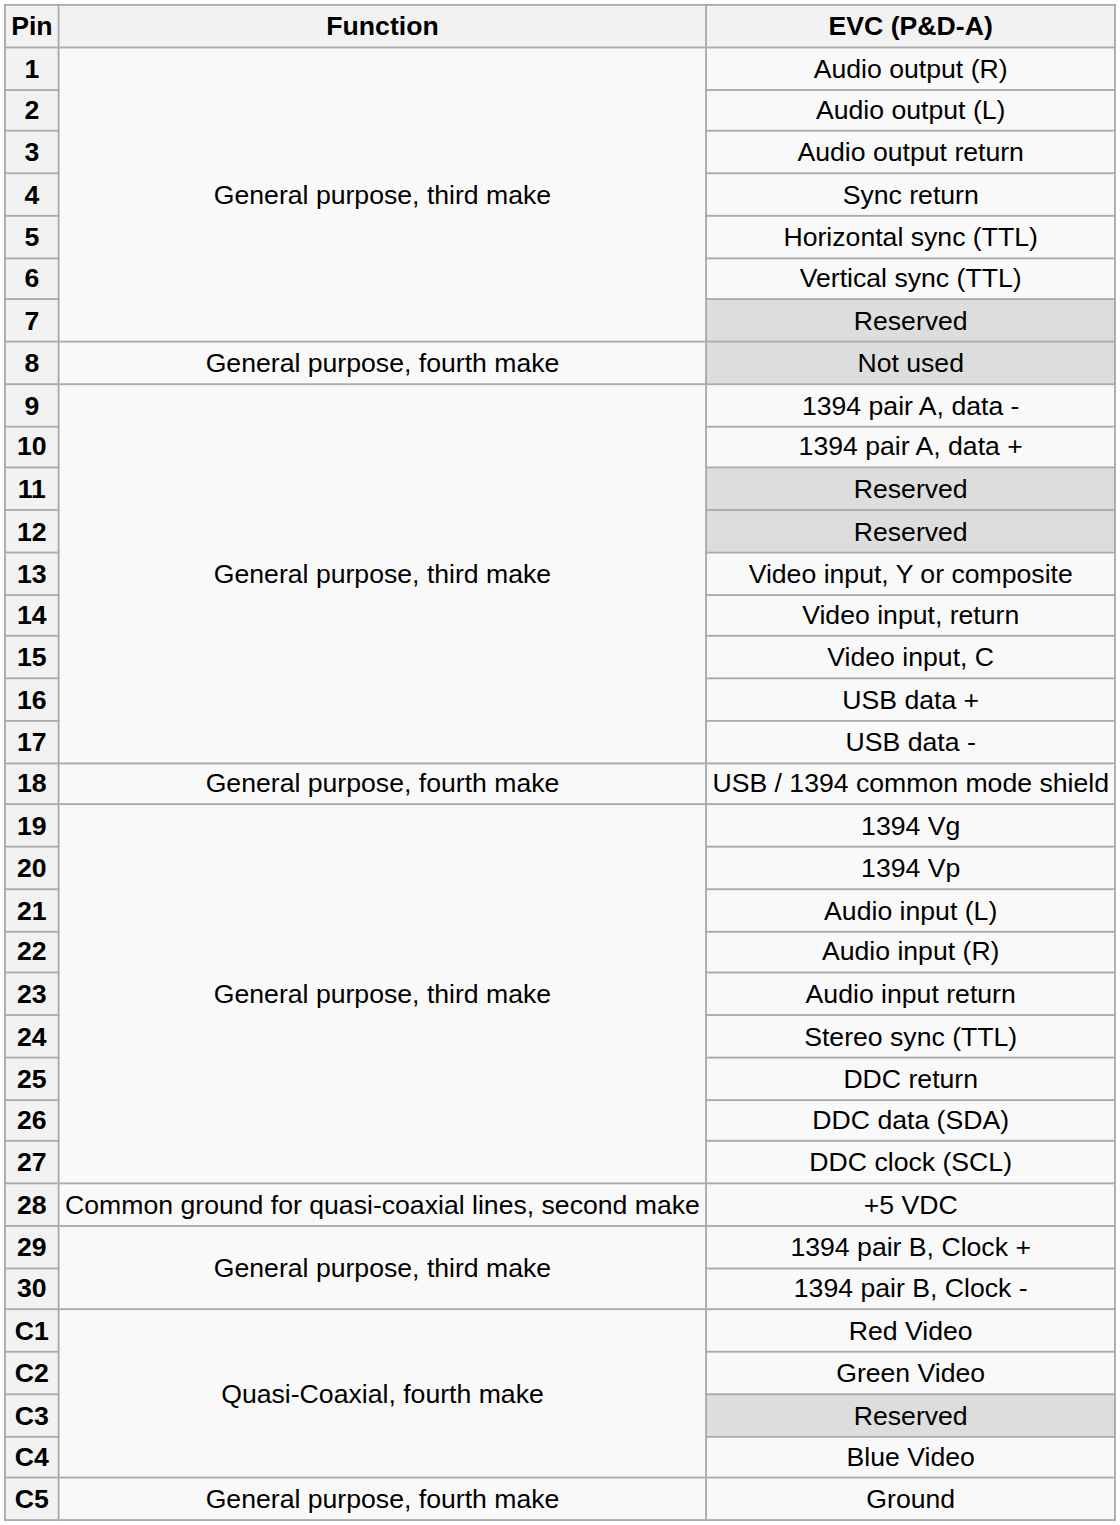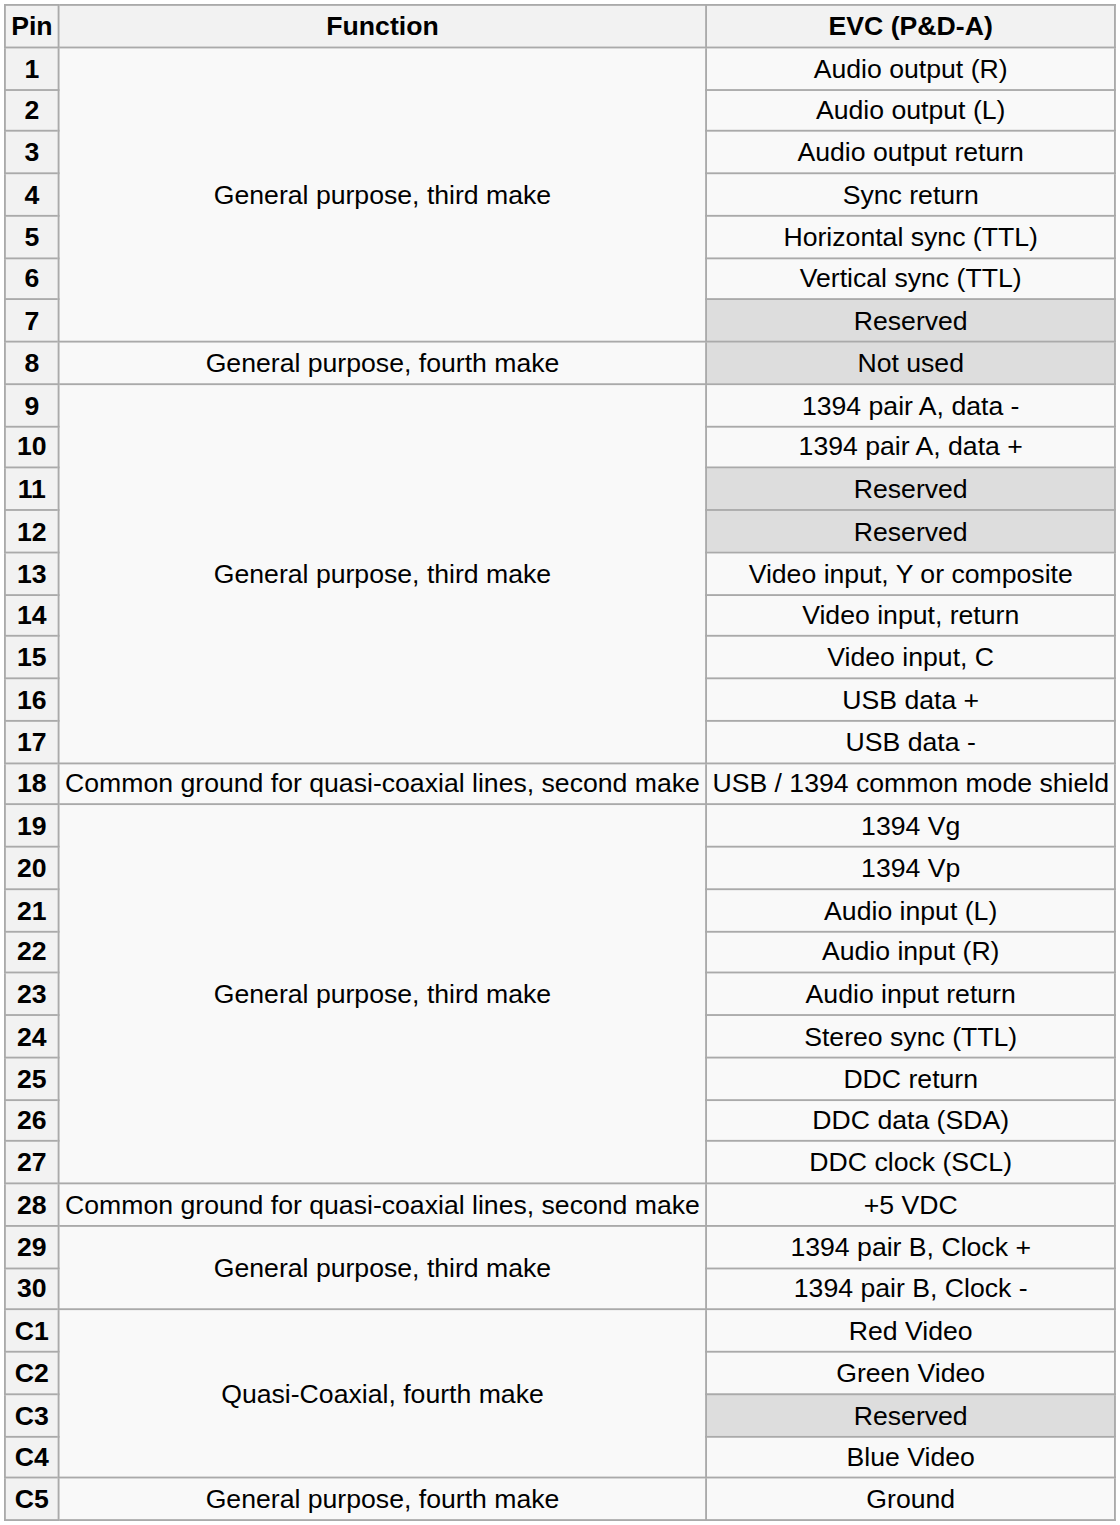18 | Function: General purpose, fourth make -> Common ground for quasi-coaxial lines, second make
